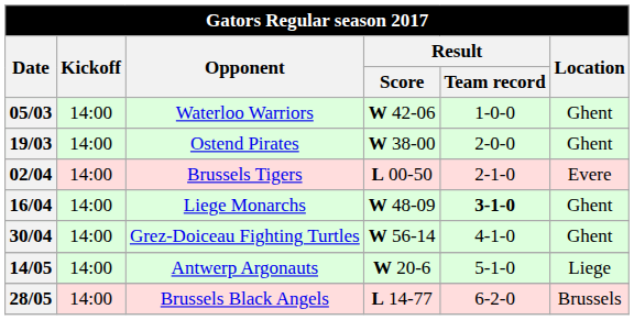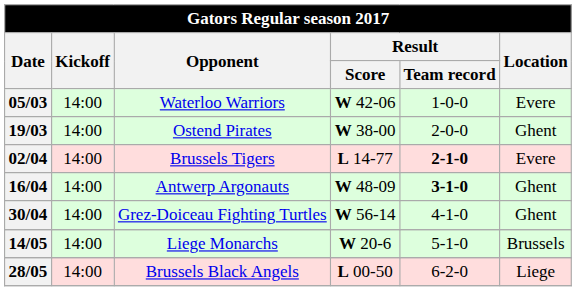05/03 | Location: Ghent -> Evere
02/04 | Result / Score: L 00-50 -> L 14-77
02/04 | Result / Team record: normal -> bold
16/04 | Opponent: Liege Monarchs -> Antwerp Argonauts
14/05 | Opponent: Antwerp Argonauts -> Liege Monarchs
14/05 | Location: Liege -> Brussels
28/05 | Result / Score: L 14-77 -> L 00-50
28/05 | Location: Brussels -> Liege
